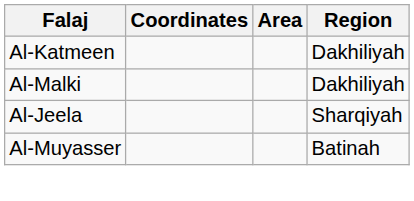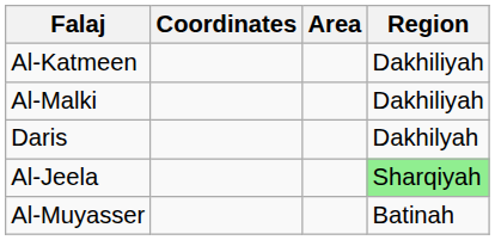+ row: Daris | Dakhilyah
Al-Jeela | Region: no background -> lightgreen background
